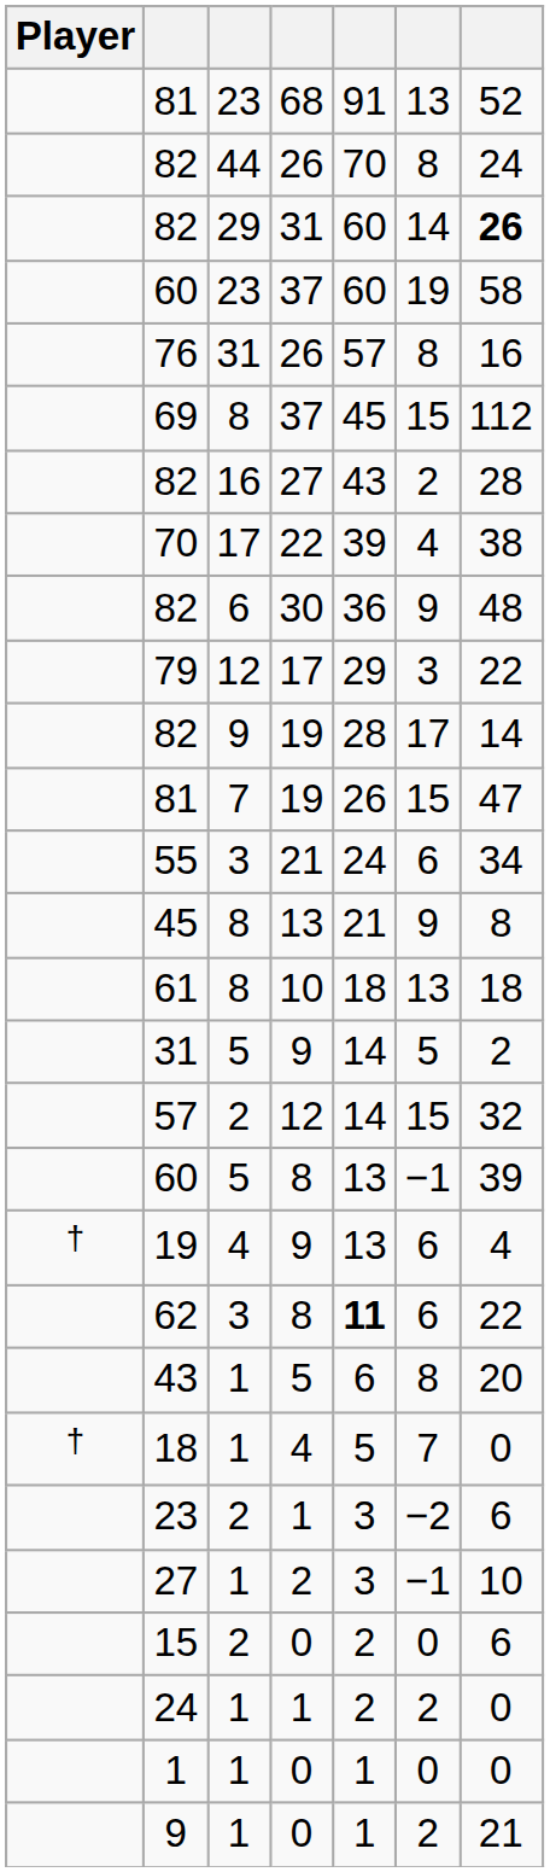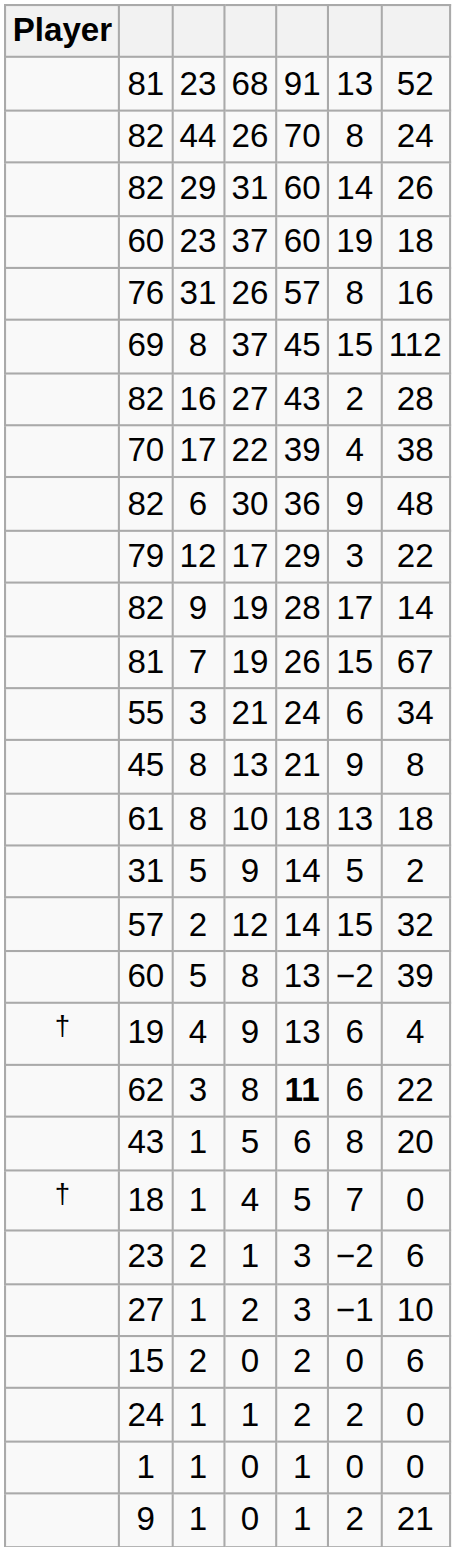82 / 31 | column 7: bold -> normal
60 / 37 | column 7: 58 -> 18
81 / 19 | column 7: 47 -> 67
60 / 8 | column 6: −1 -> −2
